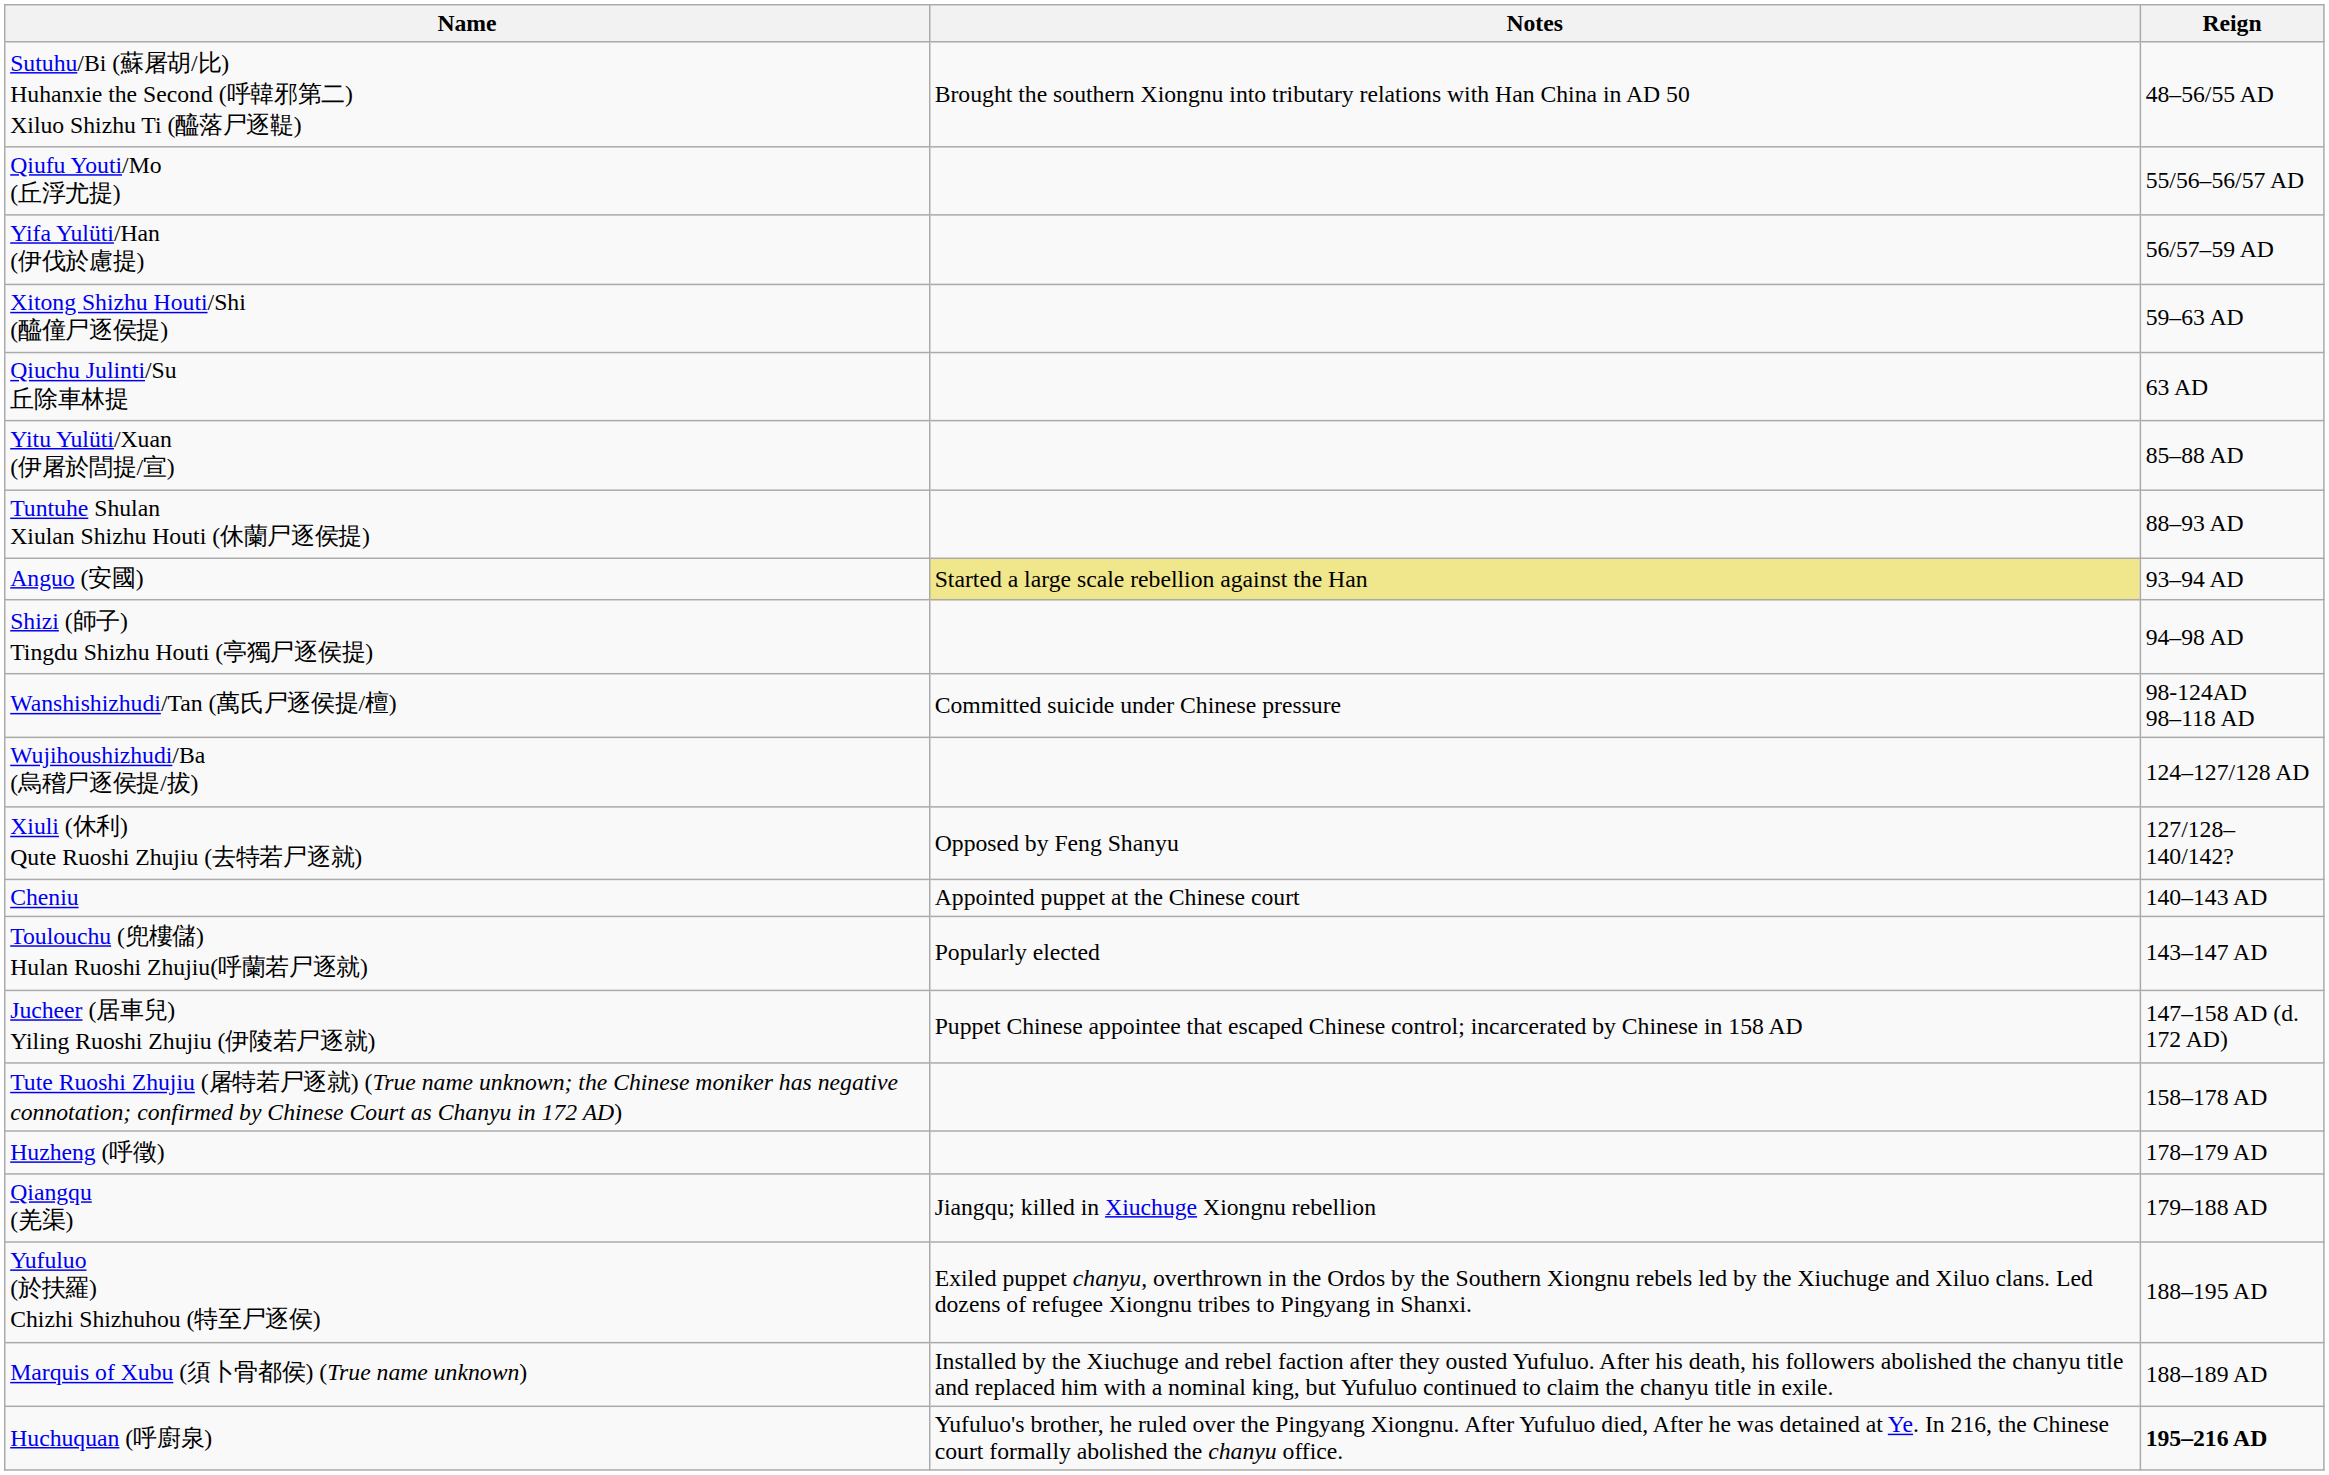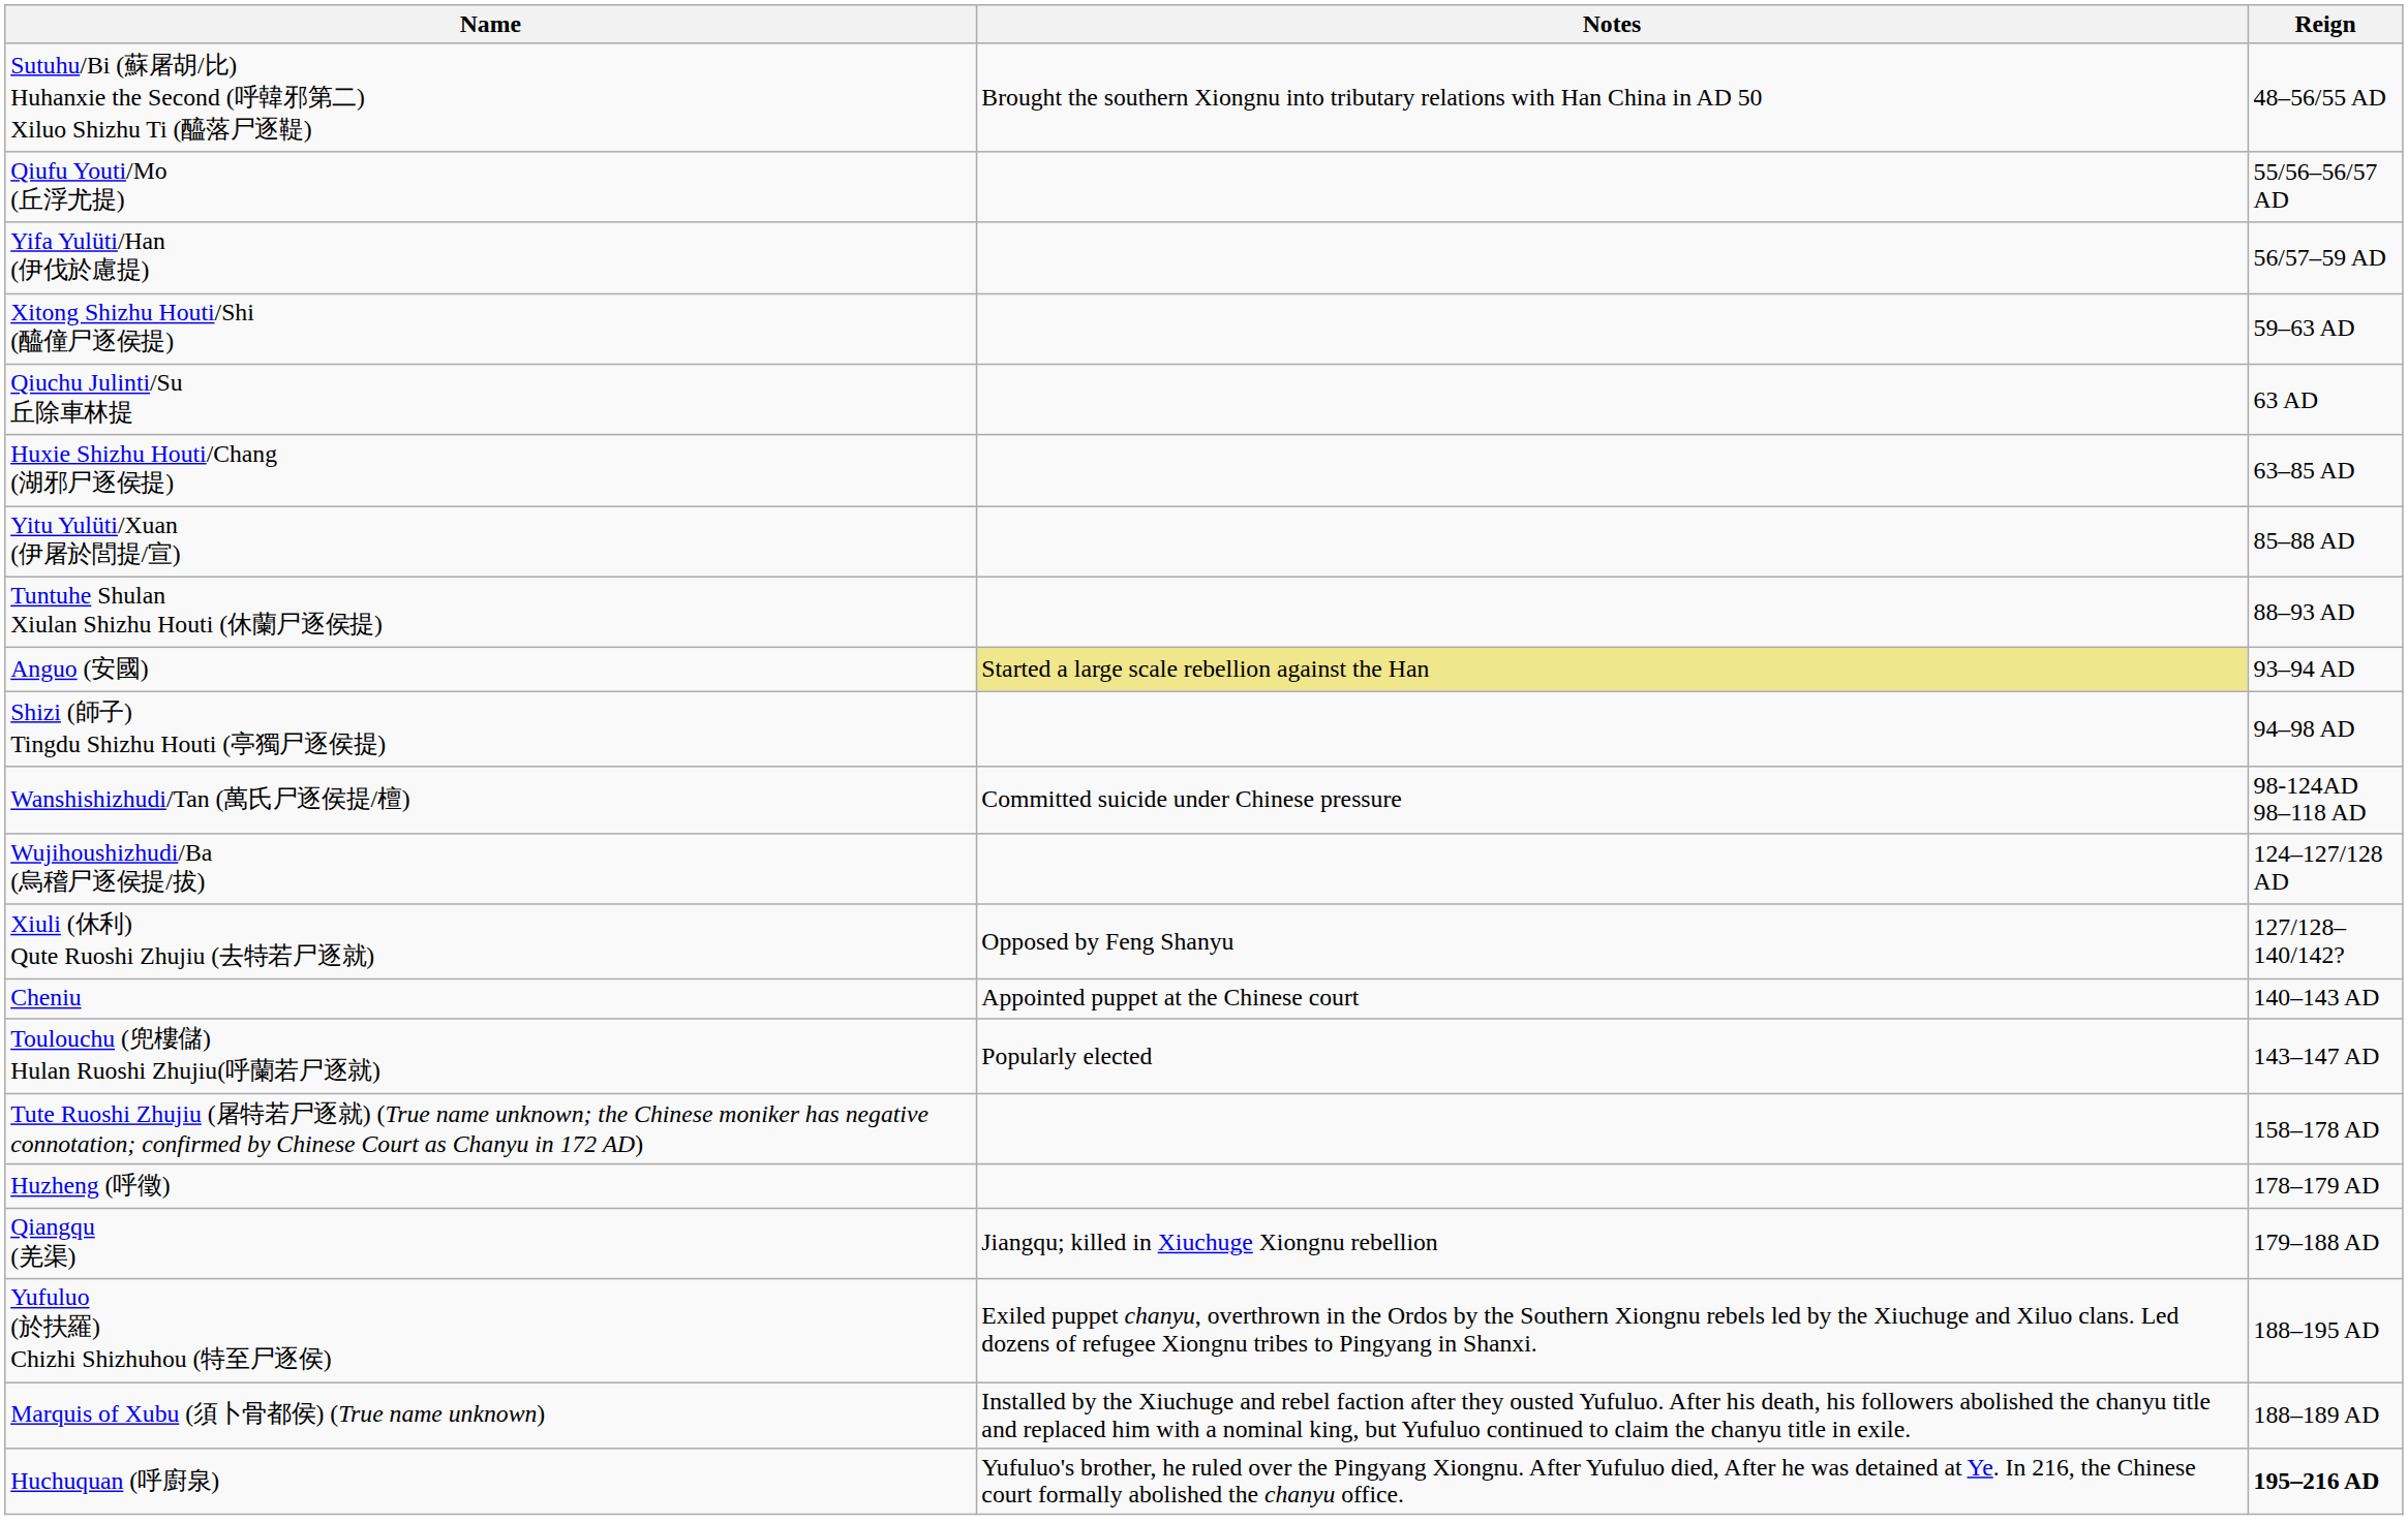+ row: Huxie Shizhu Houti/Chang (湖邪尸逐侯提) | 63–85 AD
- row: Jucheer (居車兒) Yiling Ruoshi Zhujiu (伊陵若尸逐就) | Puppet Chinese appointee that escaped Chinese control; incarcerated by Chinese in 158 AD | 147–158 AD (d. 172 AD)
